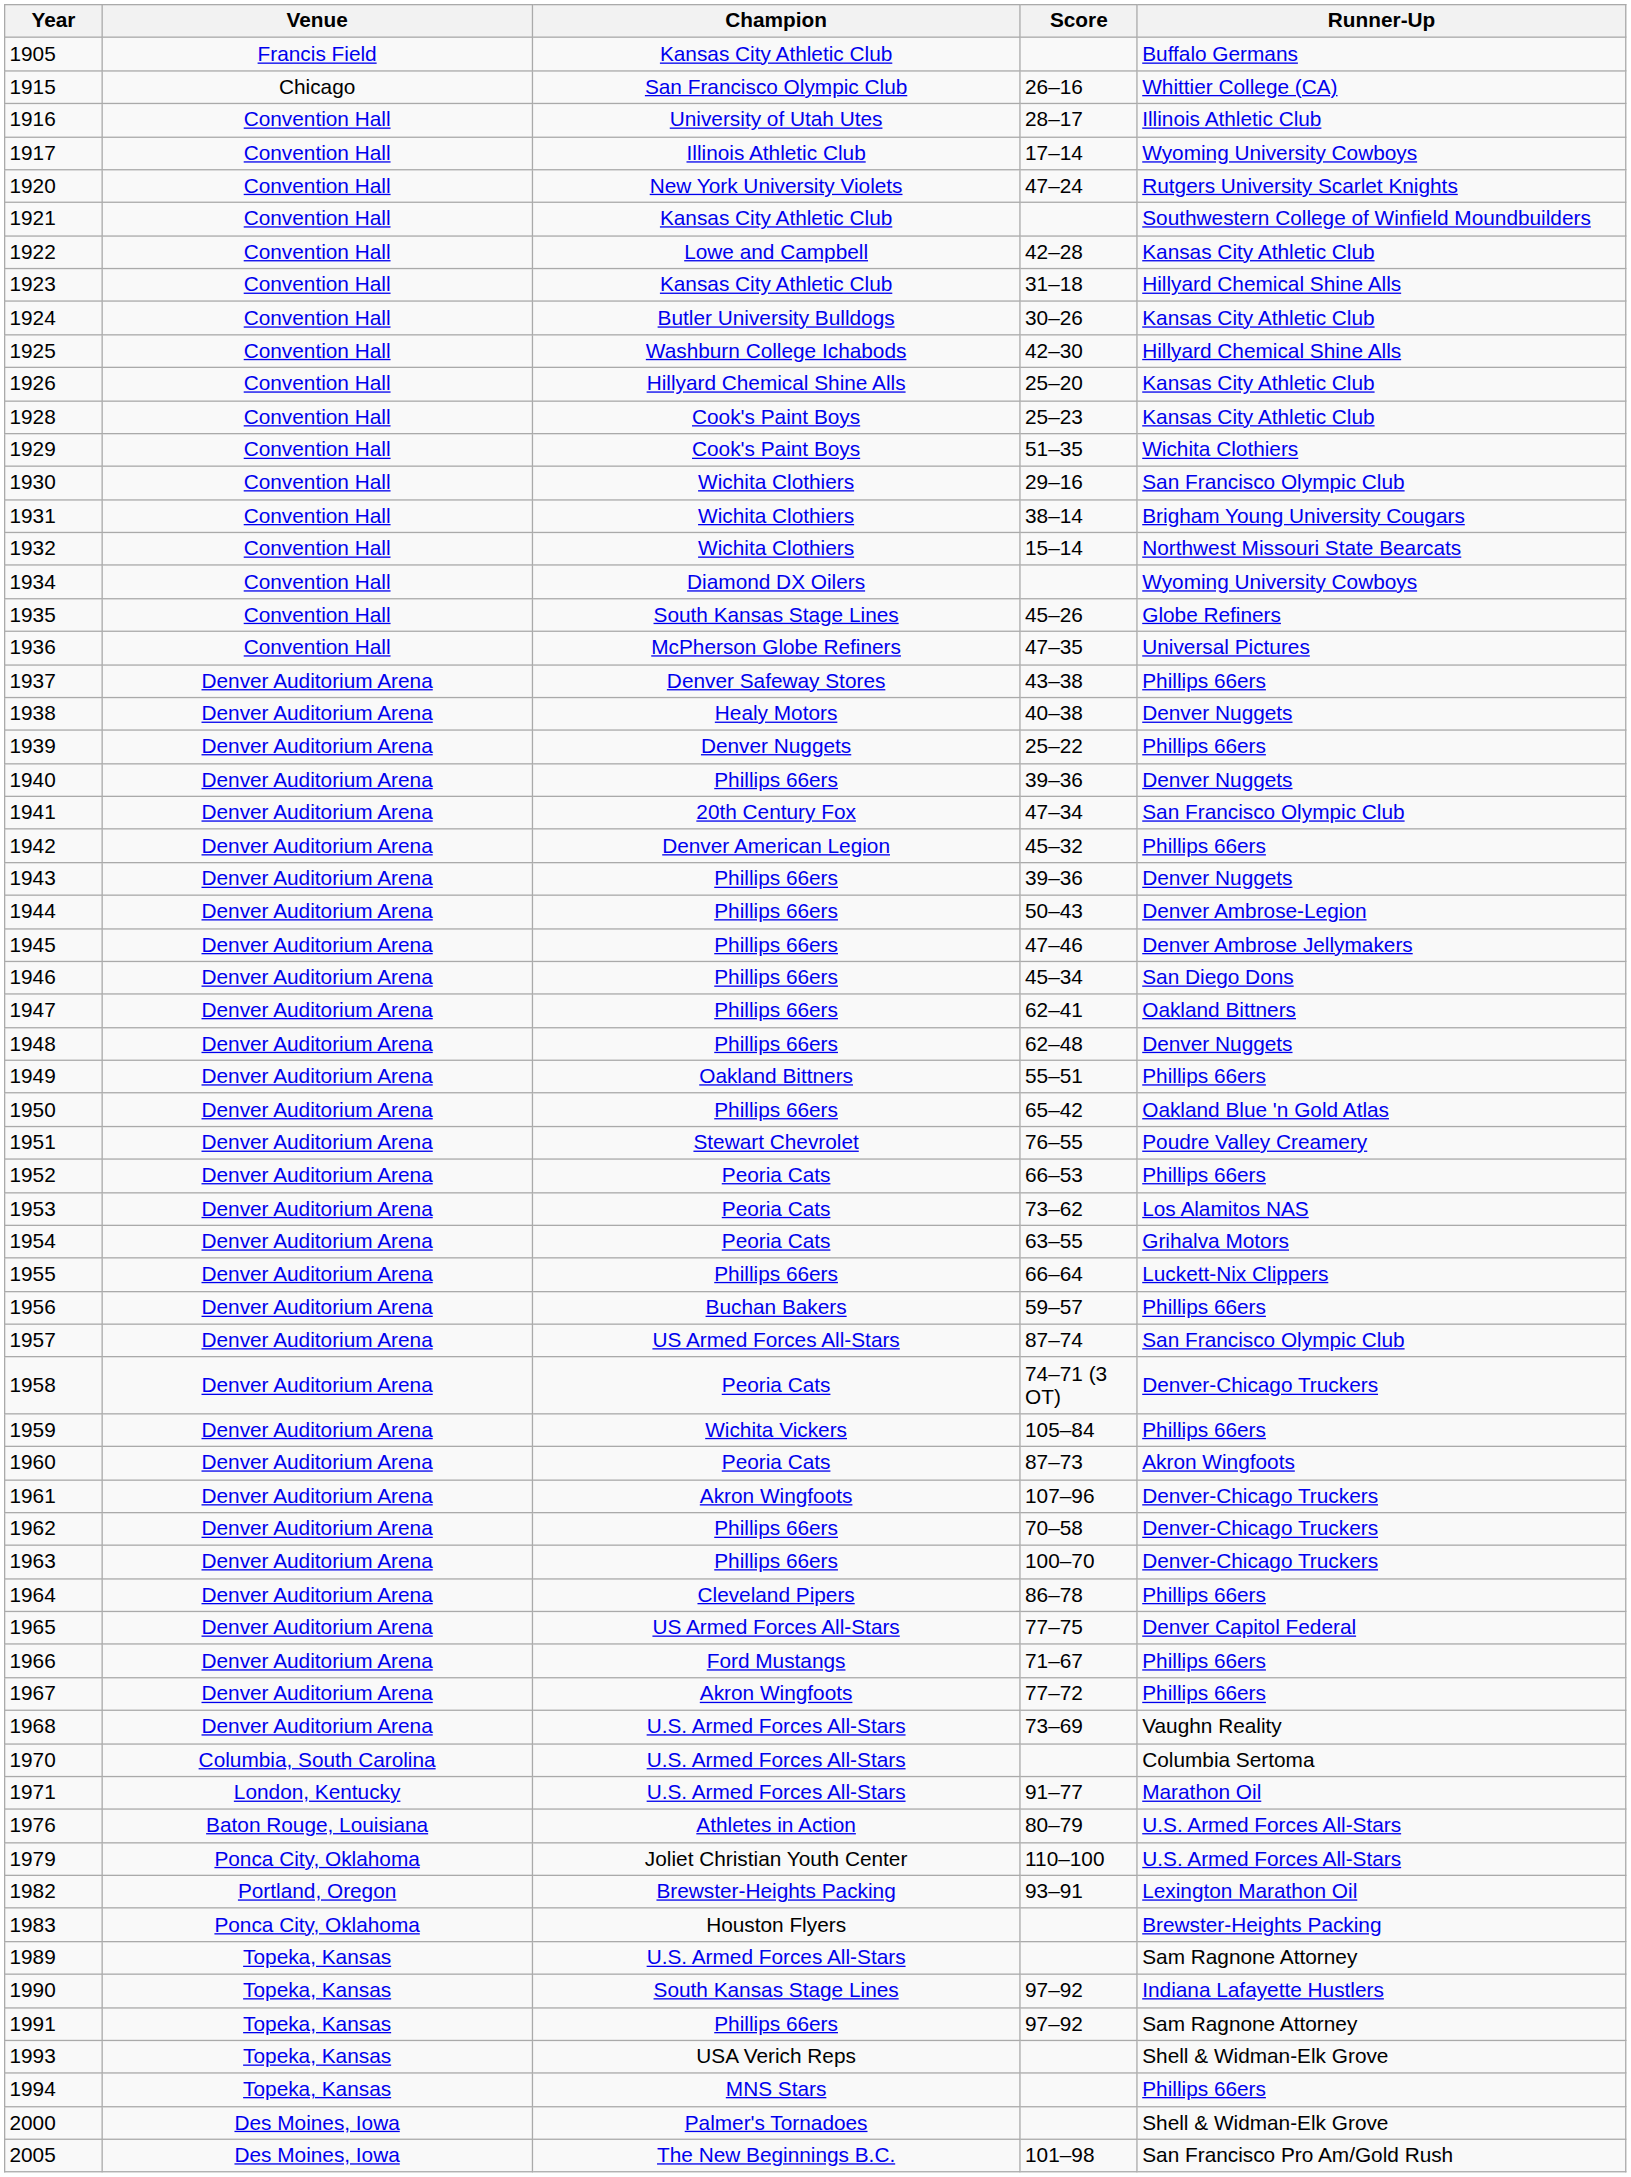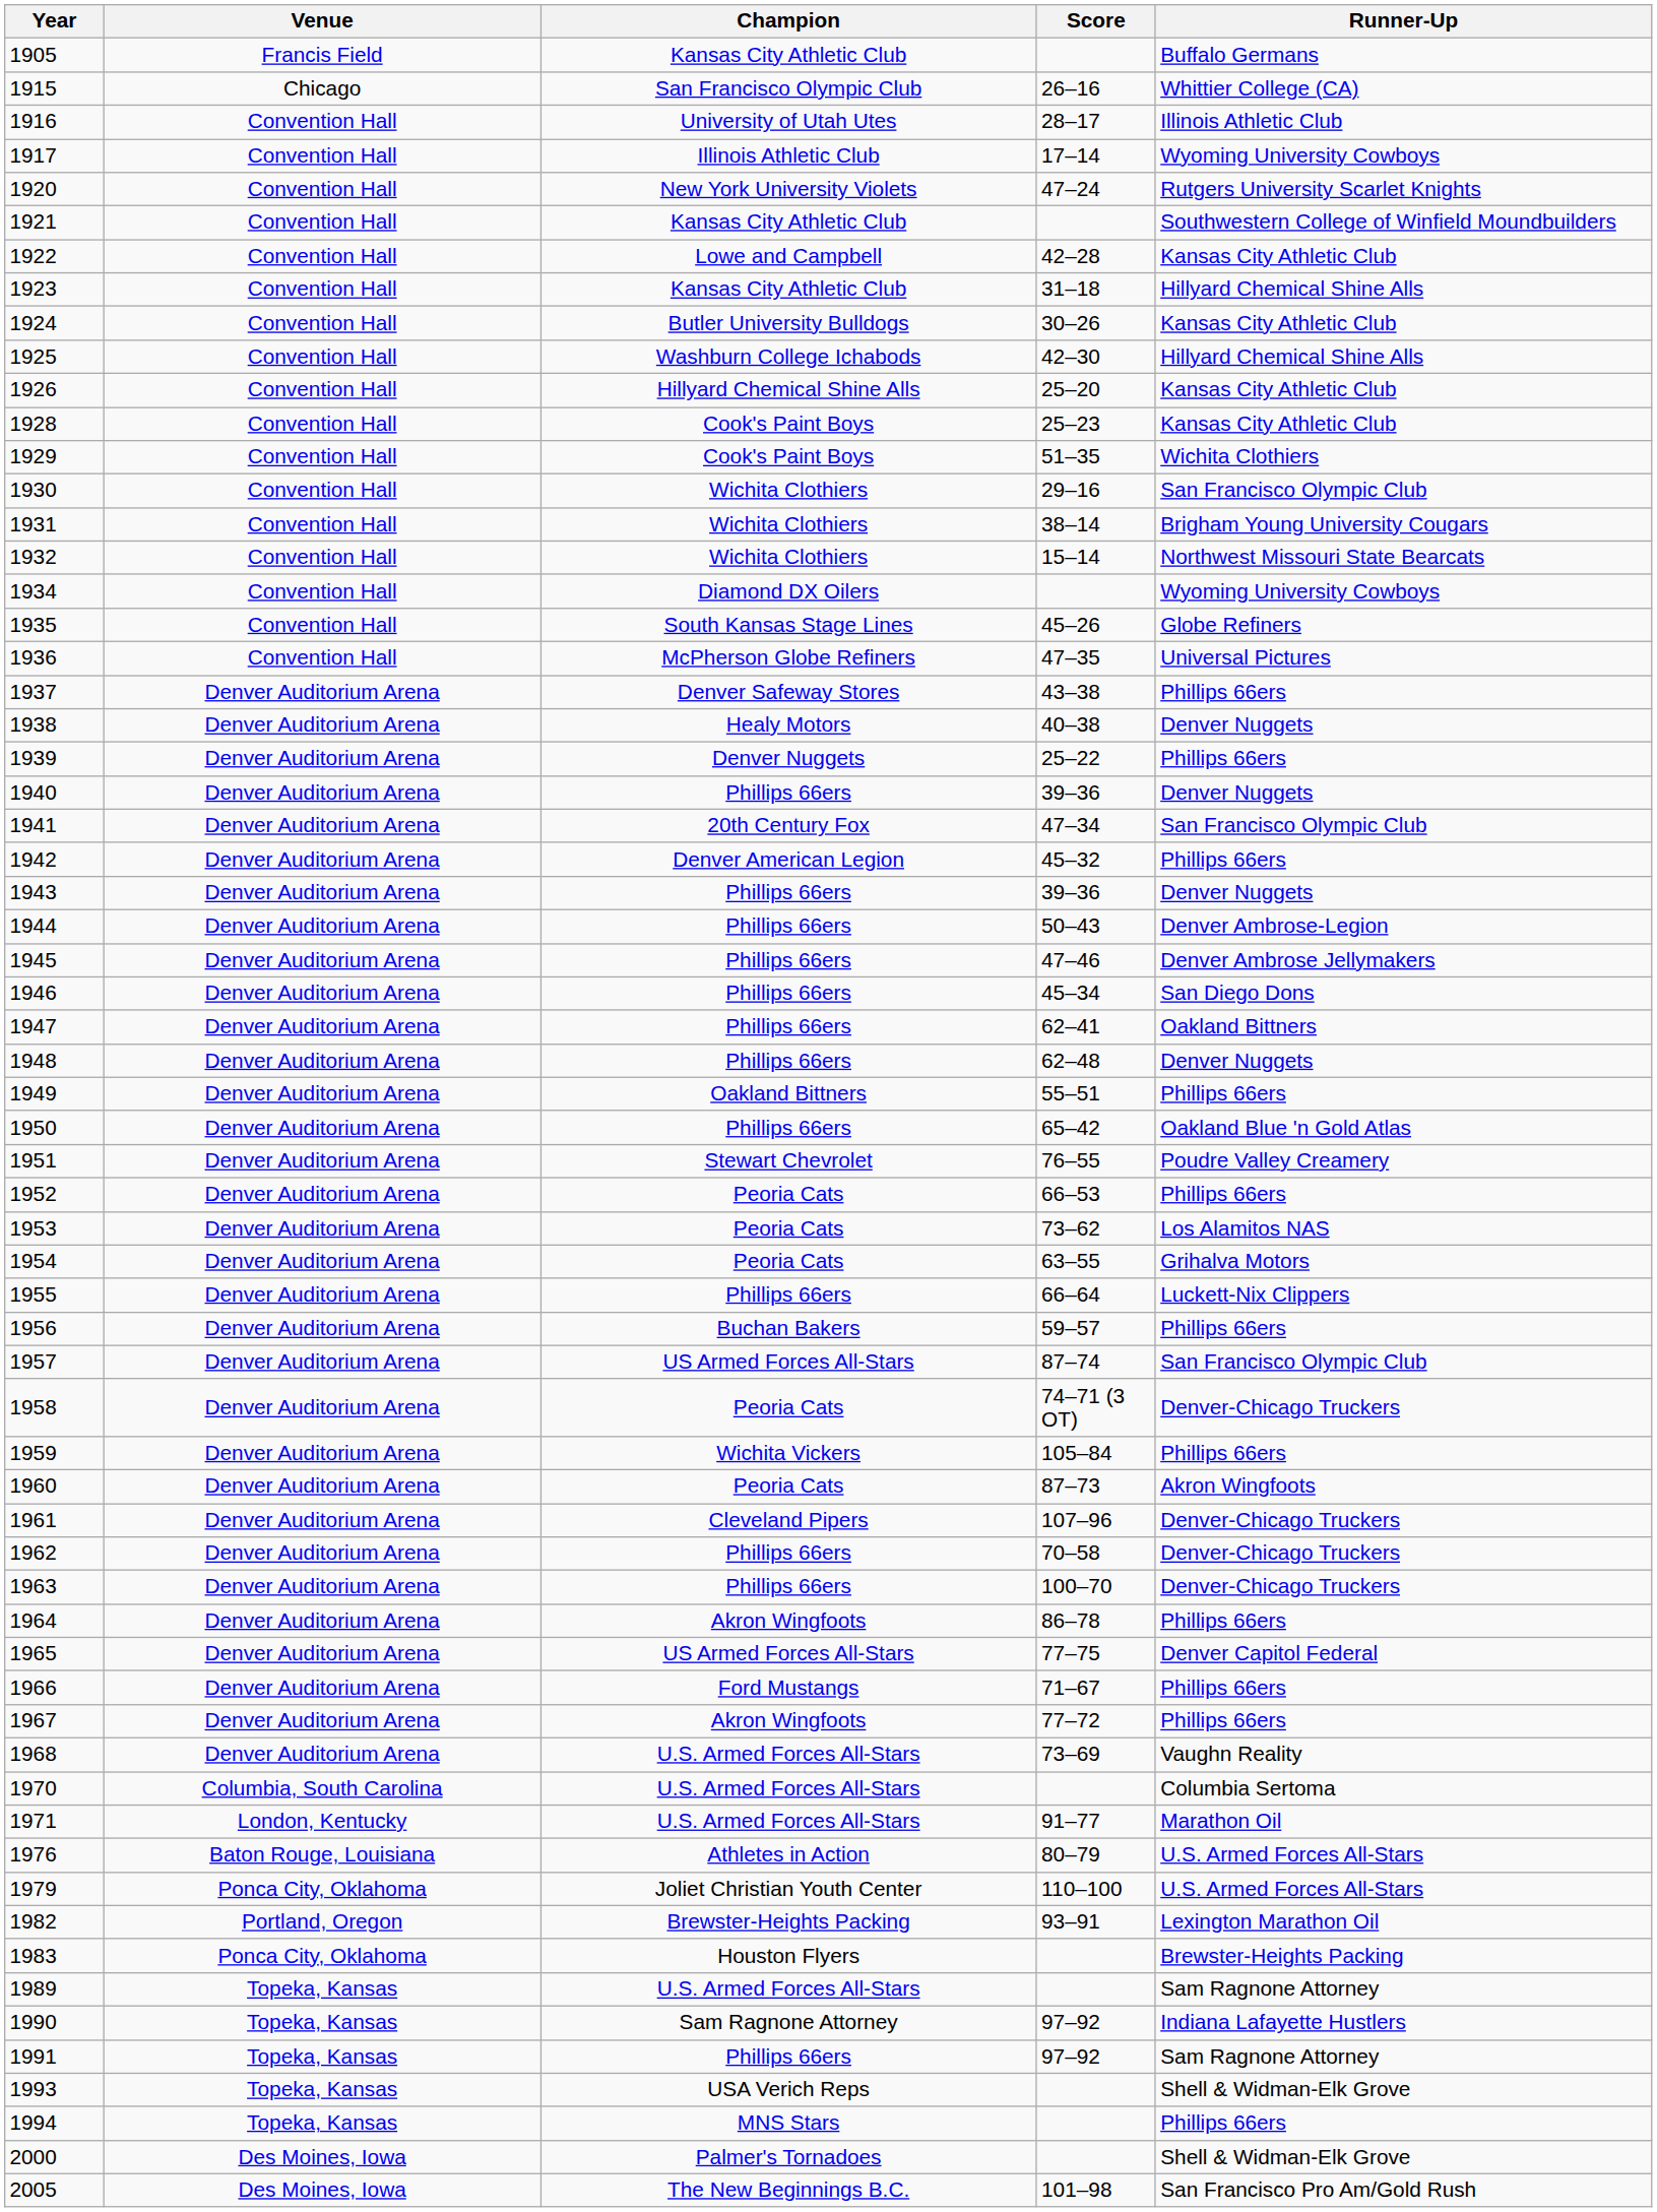1961 | Champion: Akron Wingfoots -> Cleveland Pipers
1964 | Champion: Cleveland Pipers -> Akron Wingfoots
1990 | Champion: South Kansas Stage Lines -> Sam Ragnone Attorney
